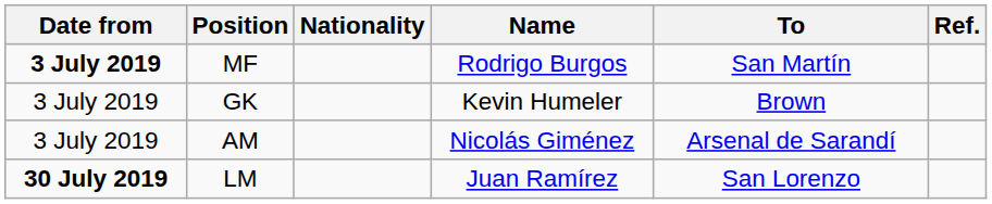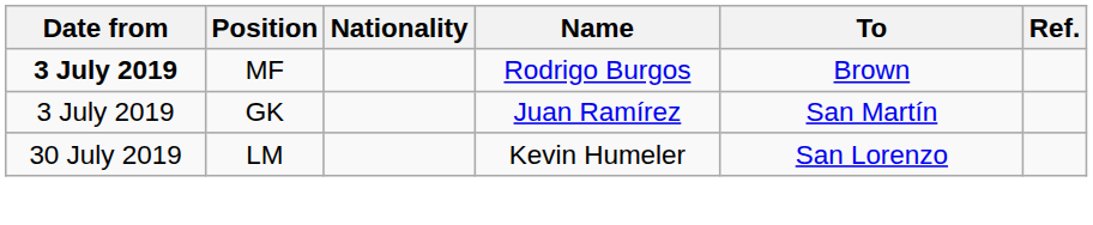MF | To: San Martín -> Brown
GK | Name: Kevin Humeler -> Juan Ramírez
GK | To: Brown -> San Martín
- row: 3 July 2019 | AM | Nicolás Giménez | Arsenal de Sarandí
LM | Date from: bold -> normal
LM | Name: Juan Ramírez -> Kevin Humeler
